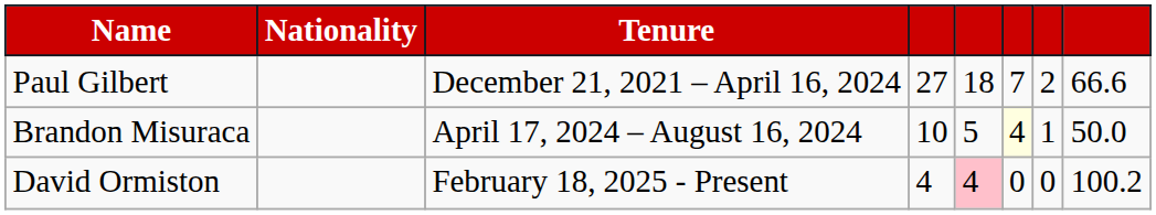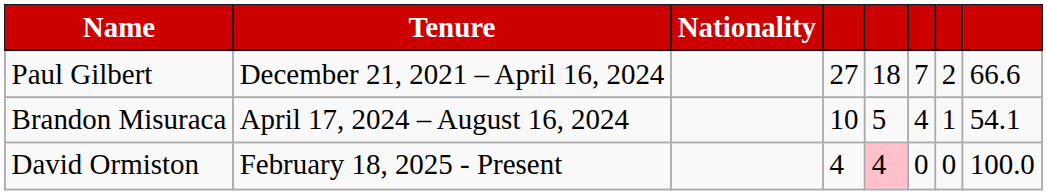columns swapped: Nationality <-> Tenure
Brandon Misuraca | column 6: lightyellow background -> no background
Brandon Misuraca | column 8: 50.0 -> 54.1
David Ormiston | column 8: 100.2 -> 100.0
